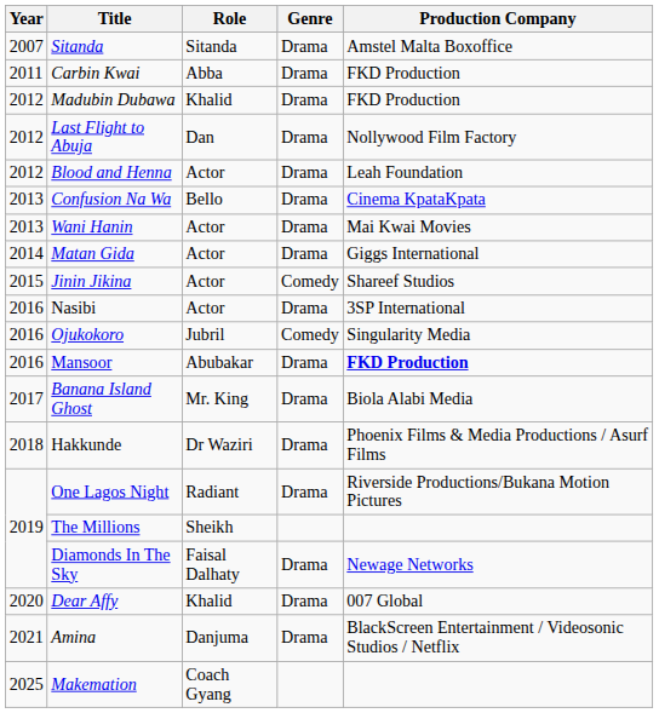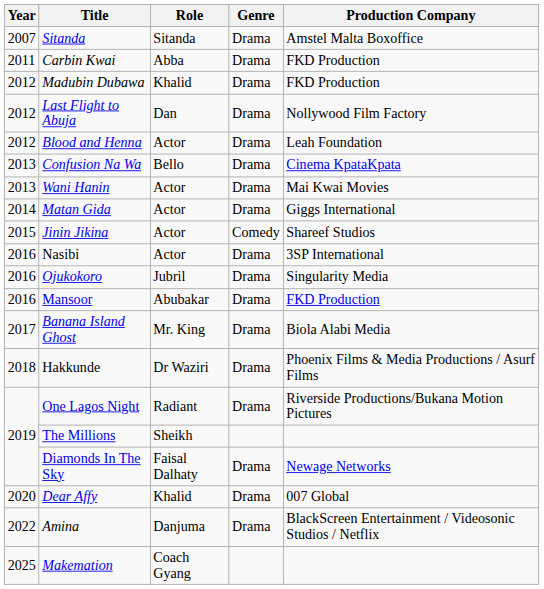Ojukokoro | Genre: Comedy -> Drama
Mansoor | Production Company: bold -> normal
Amina | Year: 2021 -> 2022
